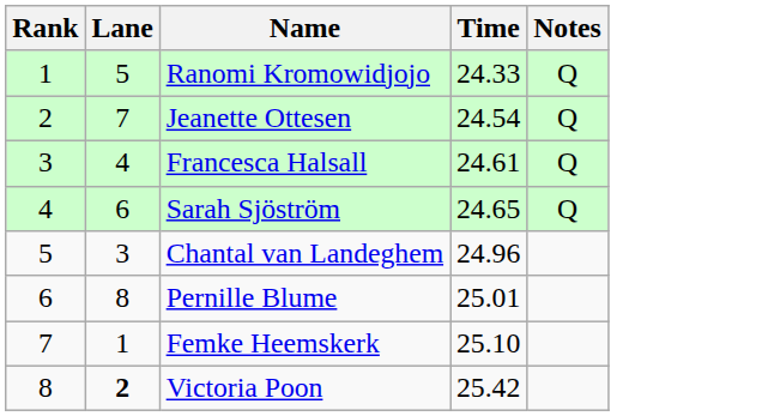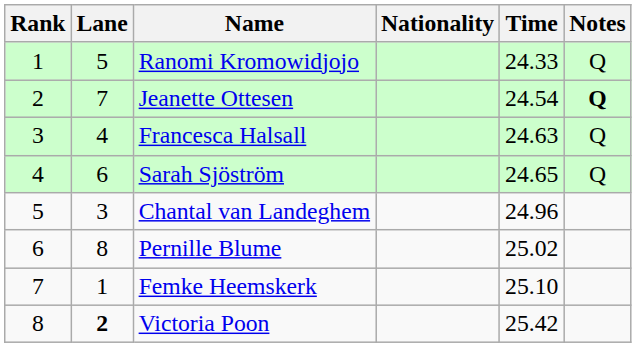+ column: Nationality
Jeanette Ottesen | Notes: normal -> bold
Francesca Halsall | Time: 24.61 -> 24.63
Pernille Blume | Time: 25.01 -> 25.02
